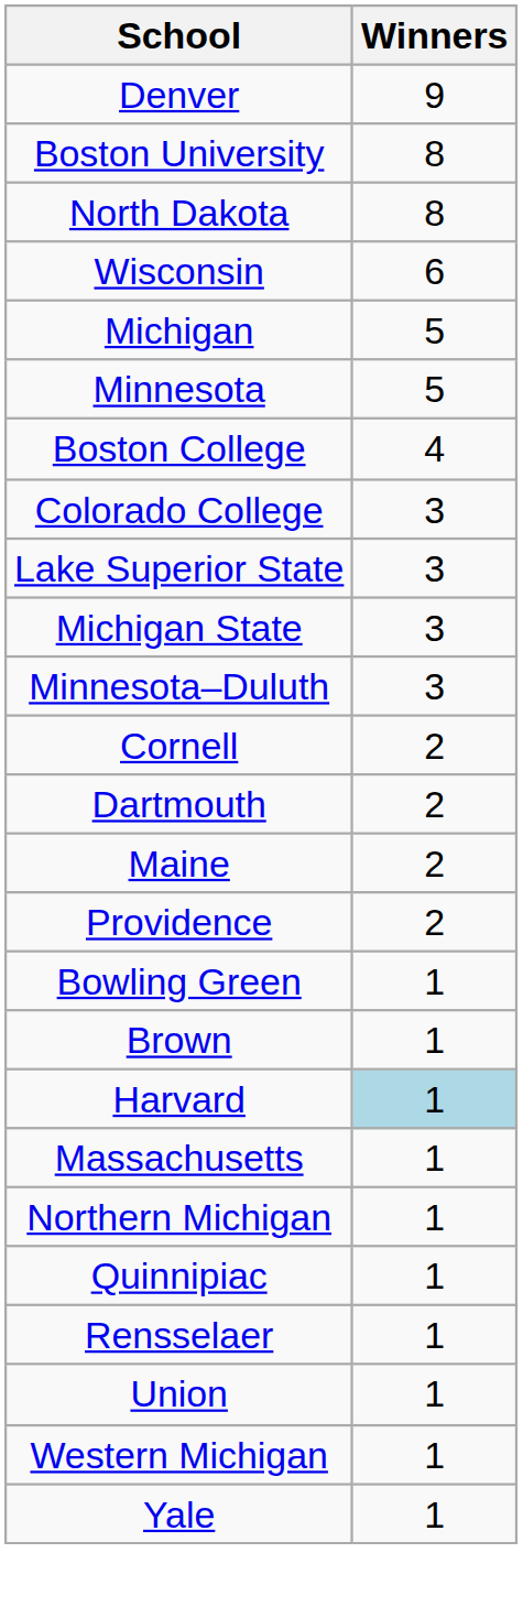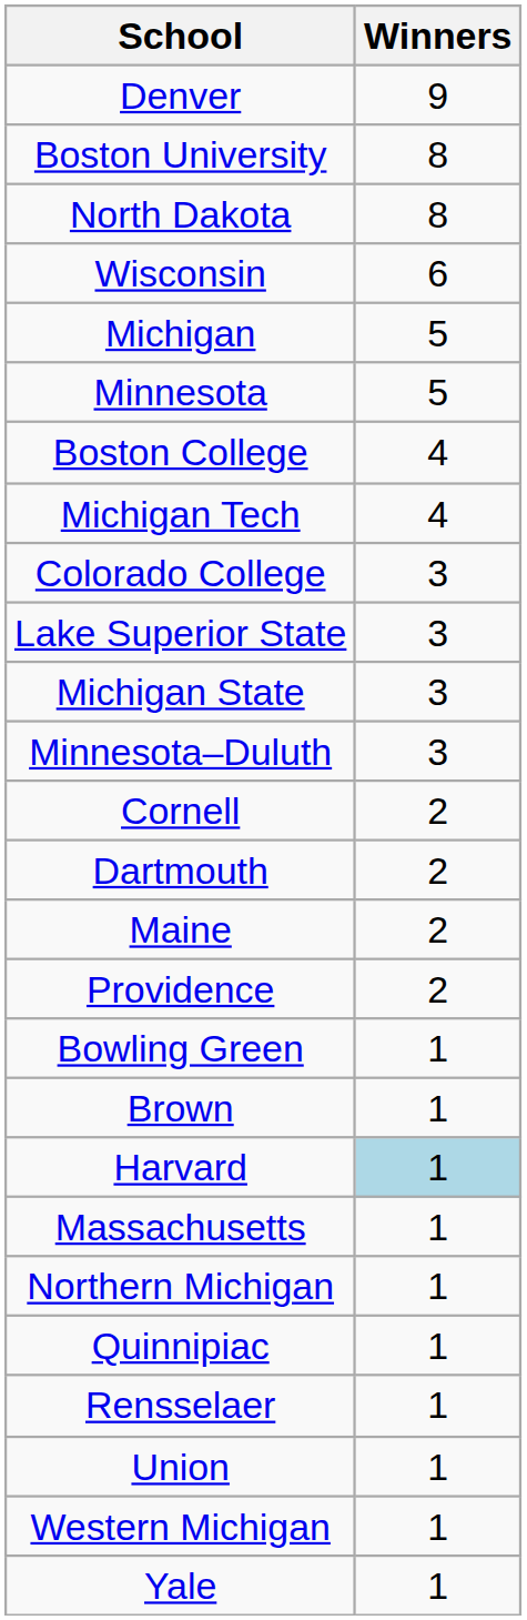+ row: Michigan Tech | 4
